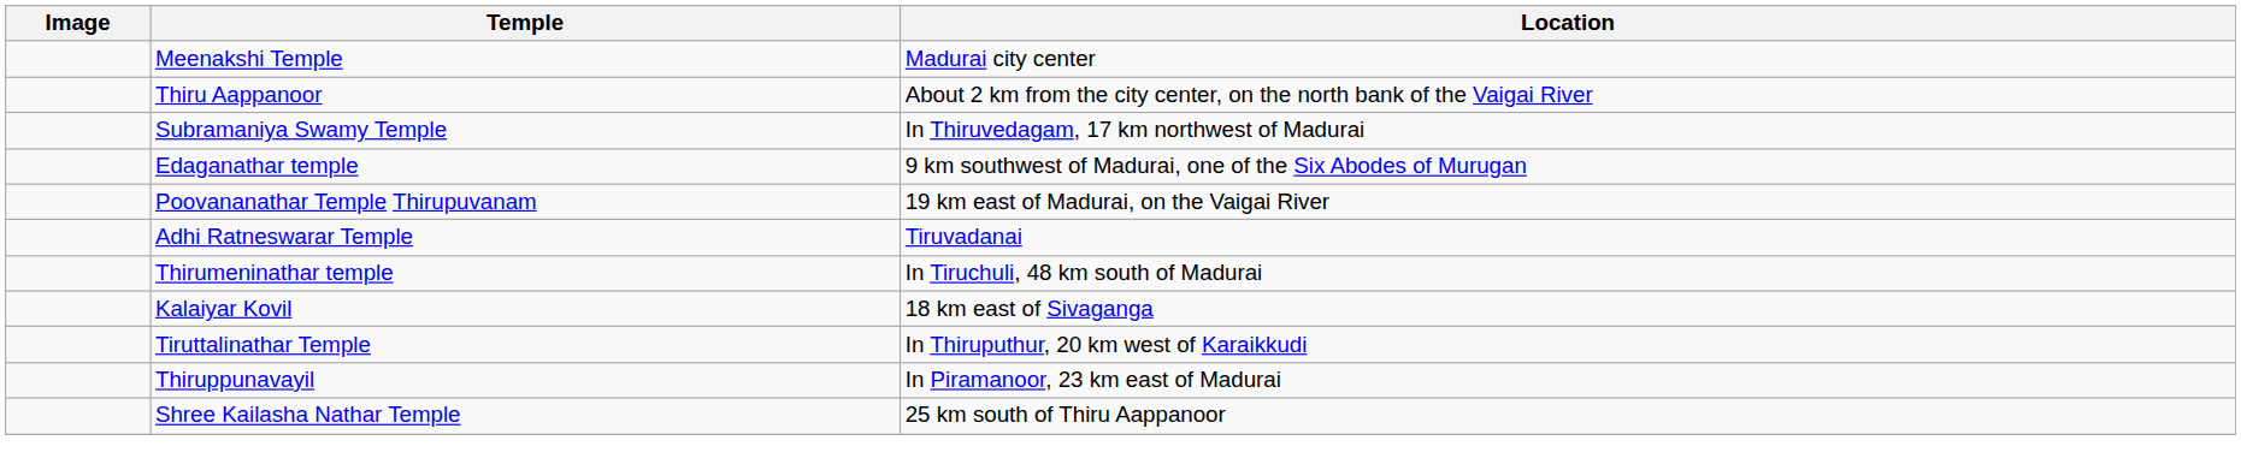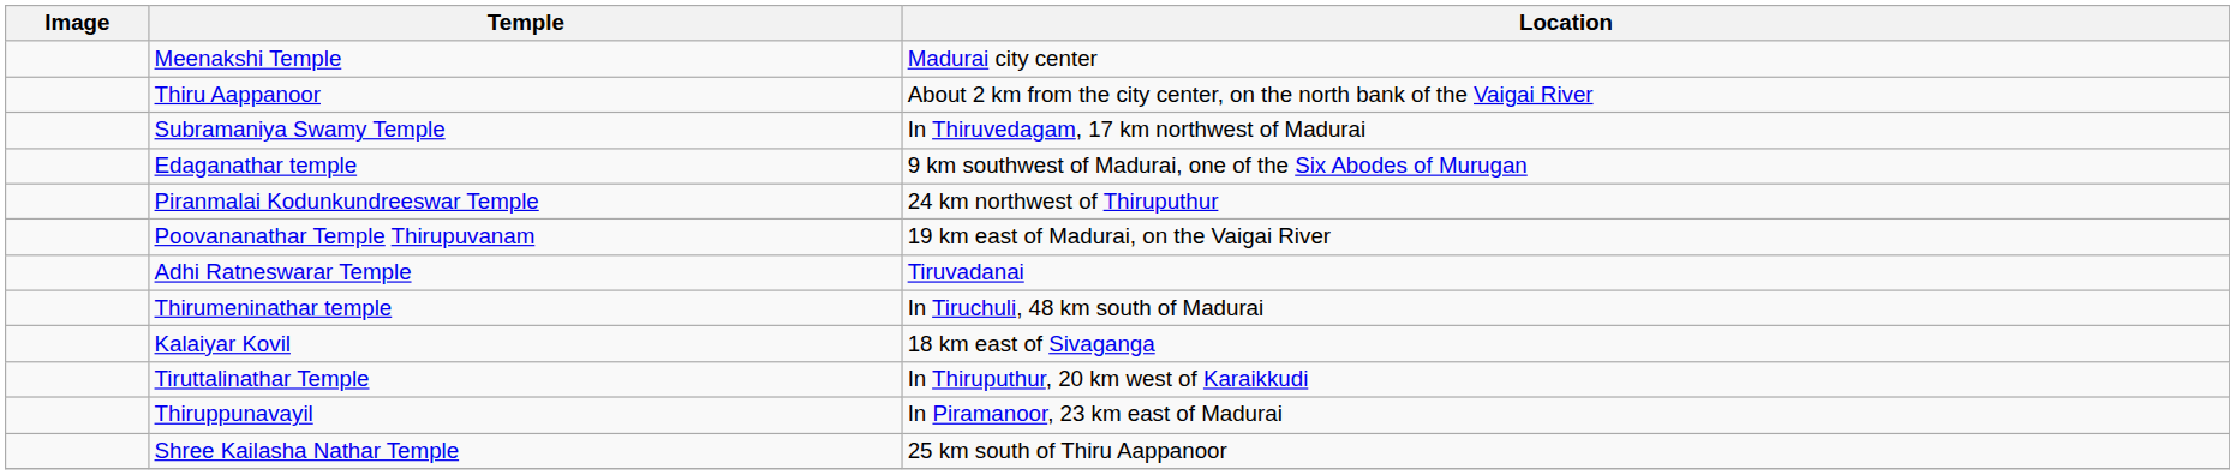+ row: Piranmalai Kodunkundreeswar Temple | 24 km northwest of Thiruputhur
